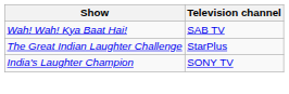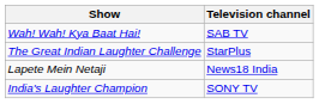+ row: Lapete Mein Netaji | News18 India
